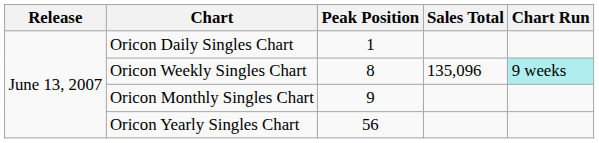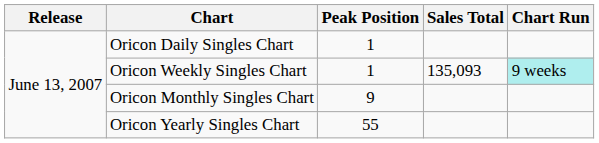Oricon Weekly Singles Chart | Peak Position: 8 -> 1
Oricon Weekly Singles Chart | Sales Total: 135,096 -> 135,093
Oricon Yearly Singles Chart | Peak Position: 56 -> 55
